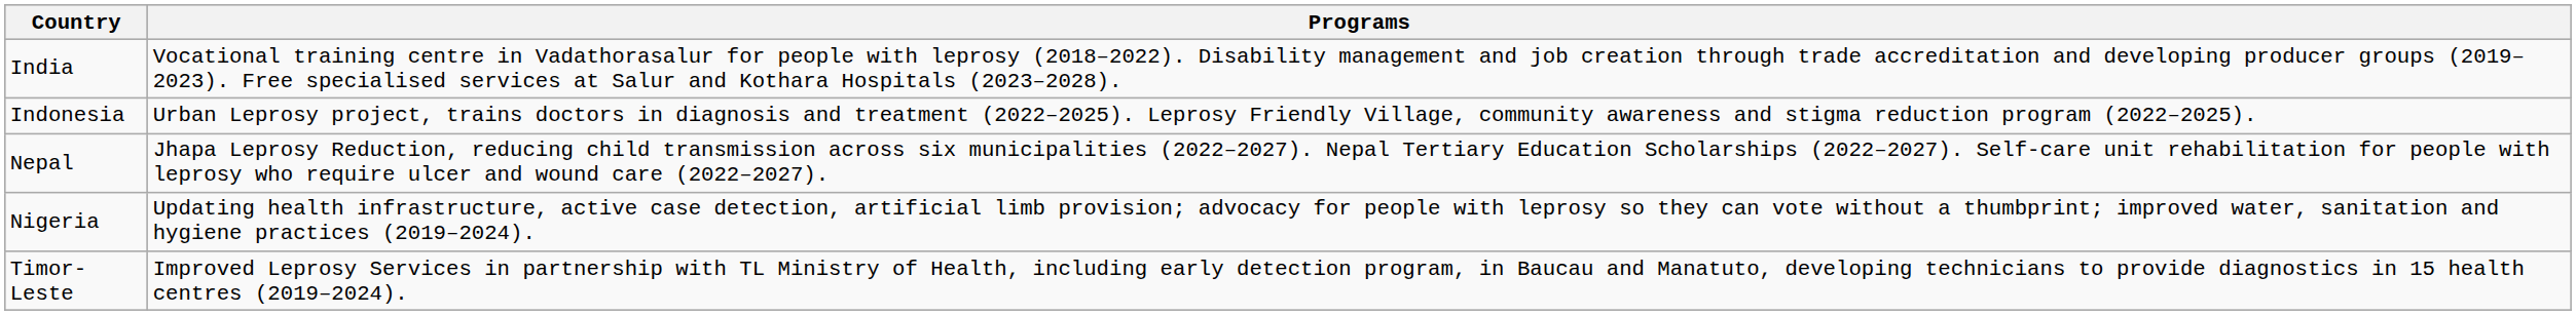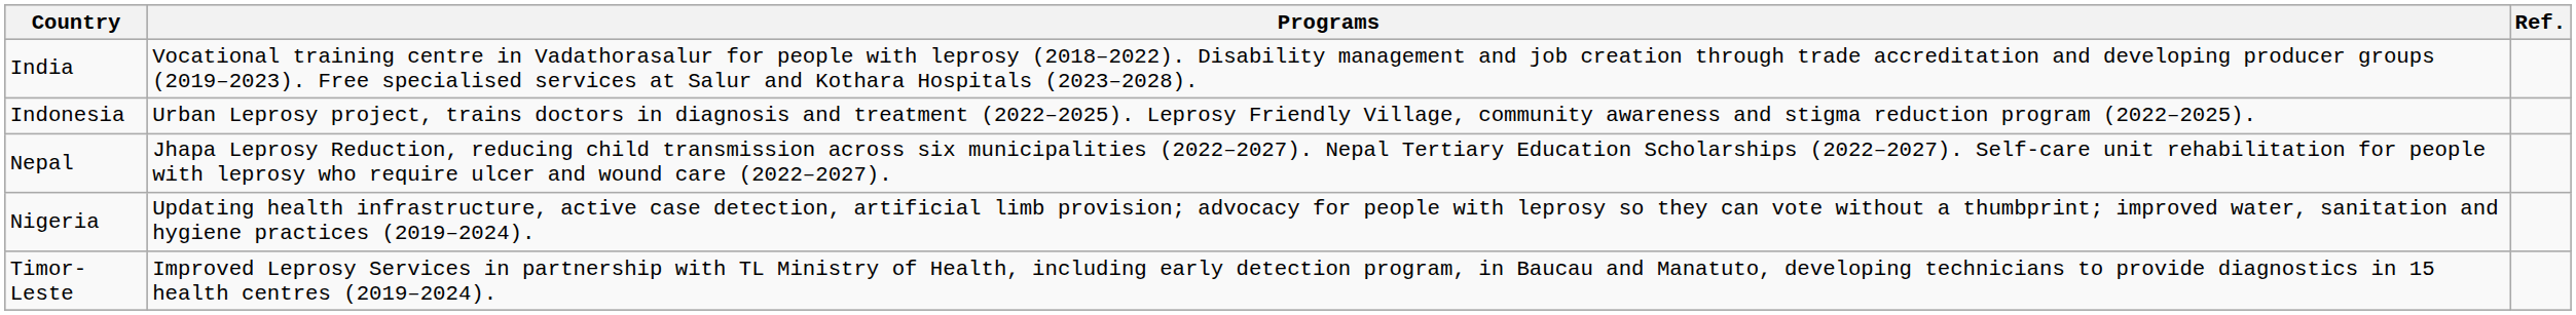+ column: Ref.
